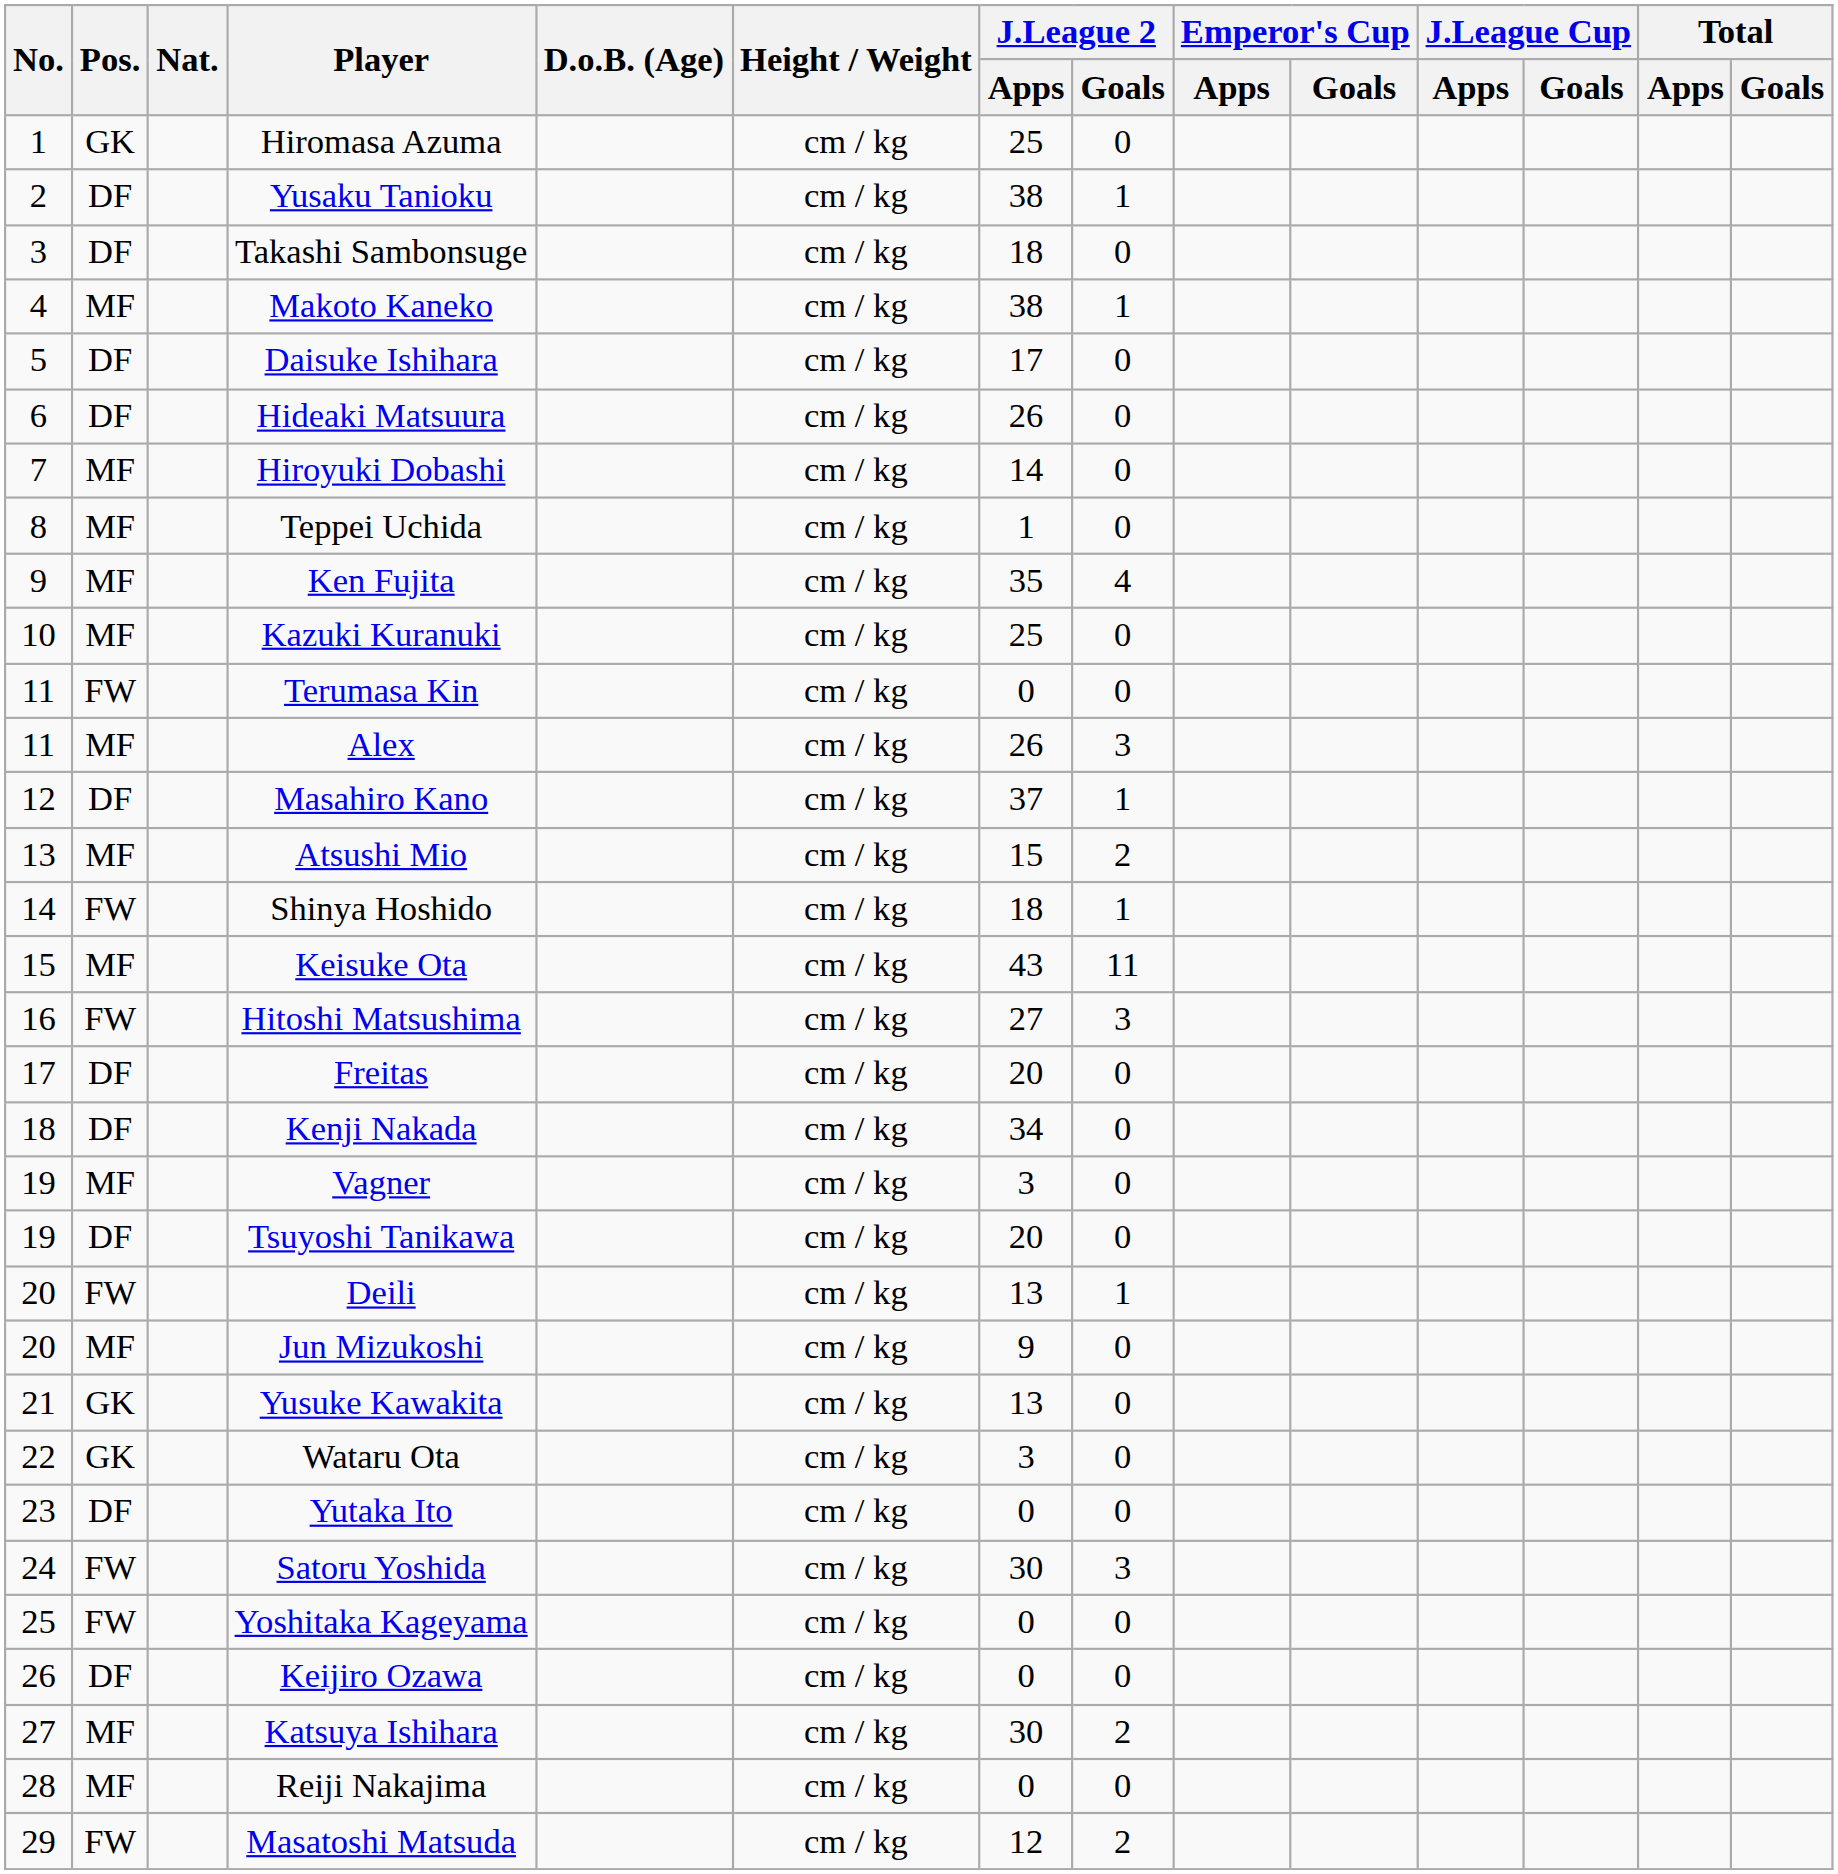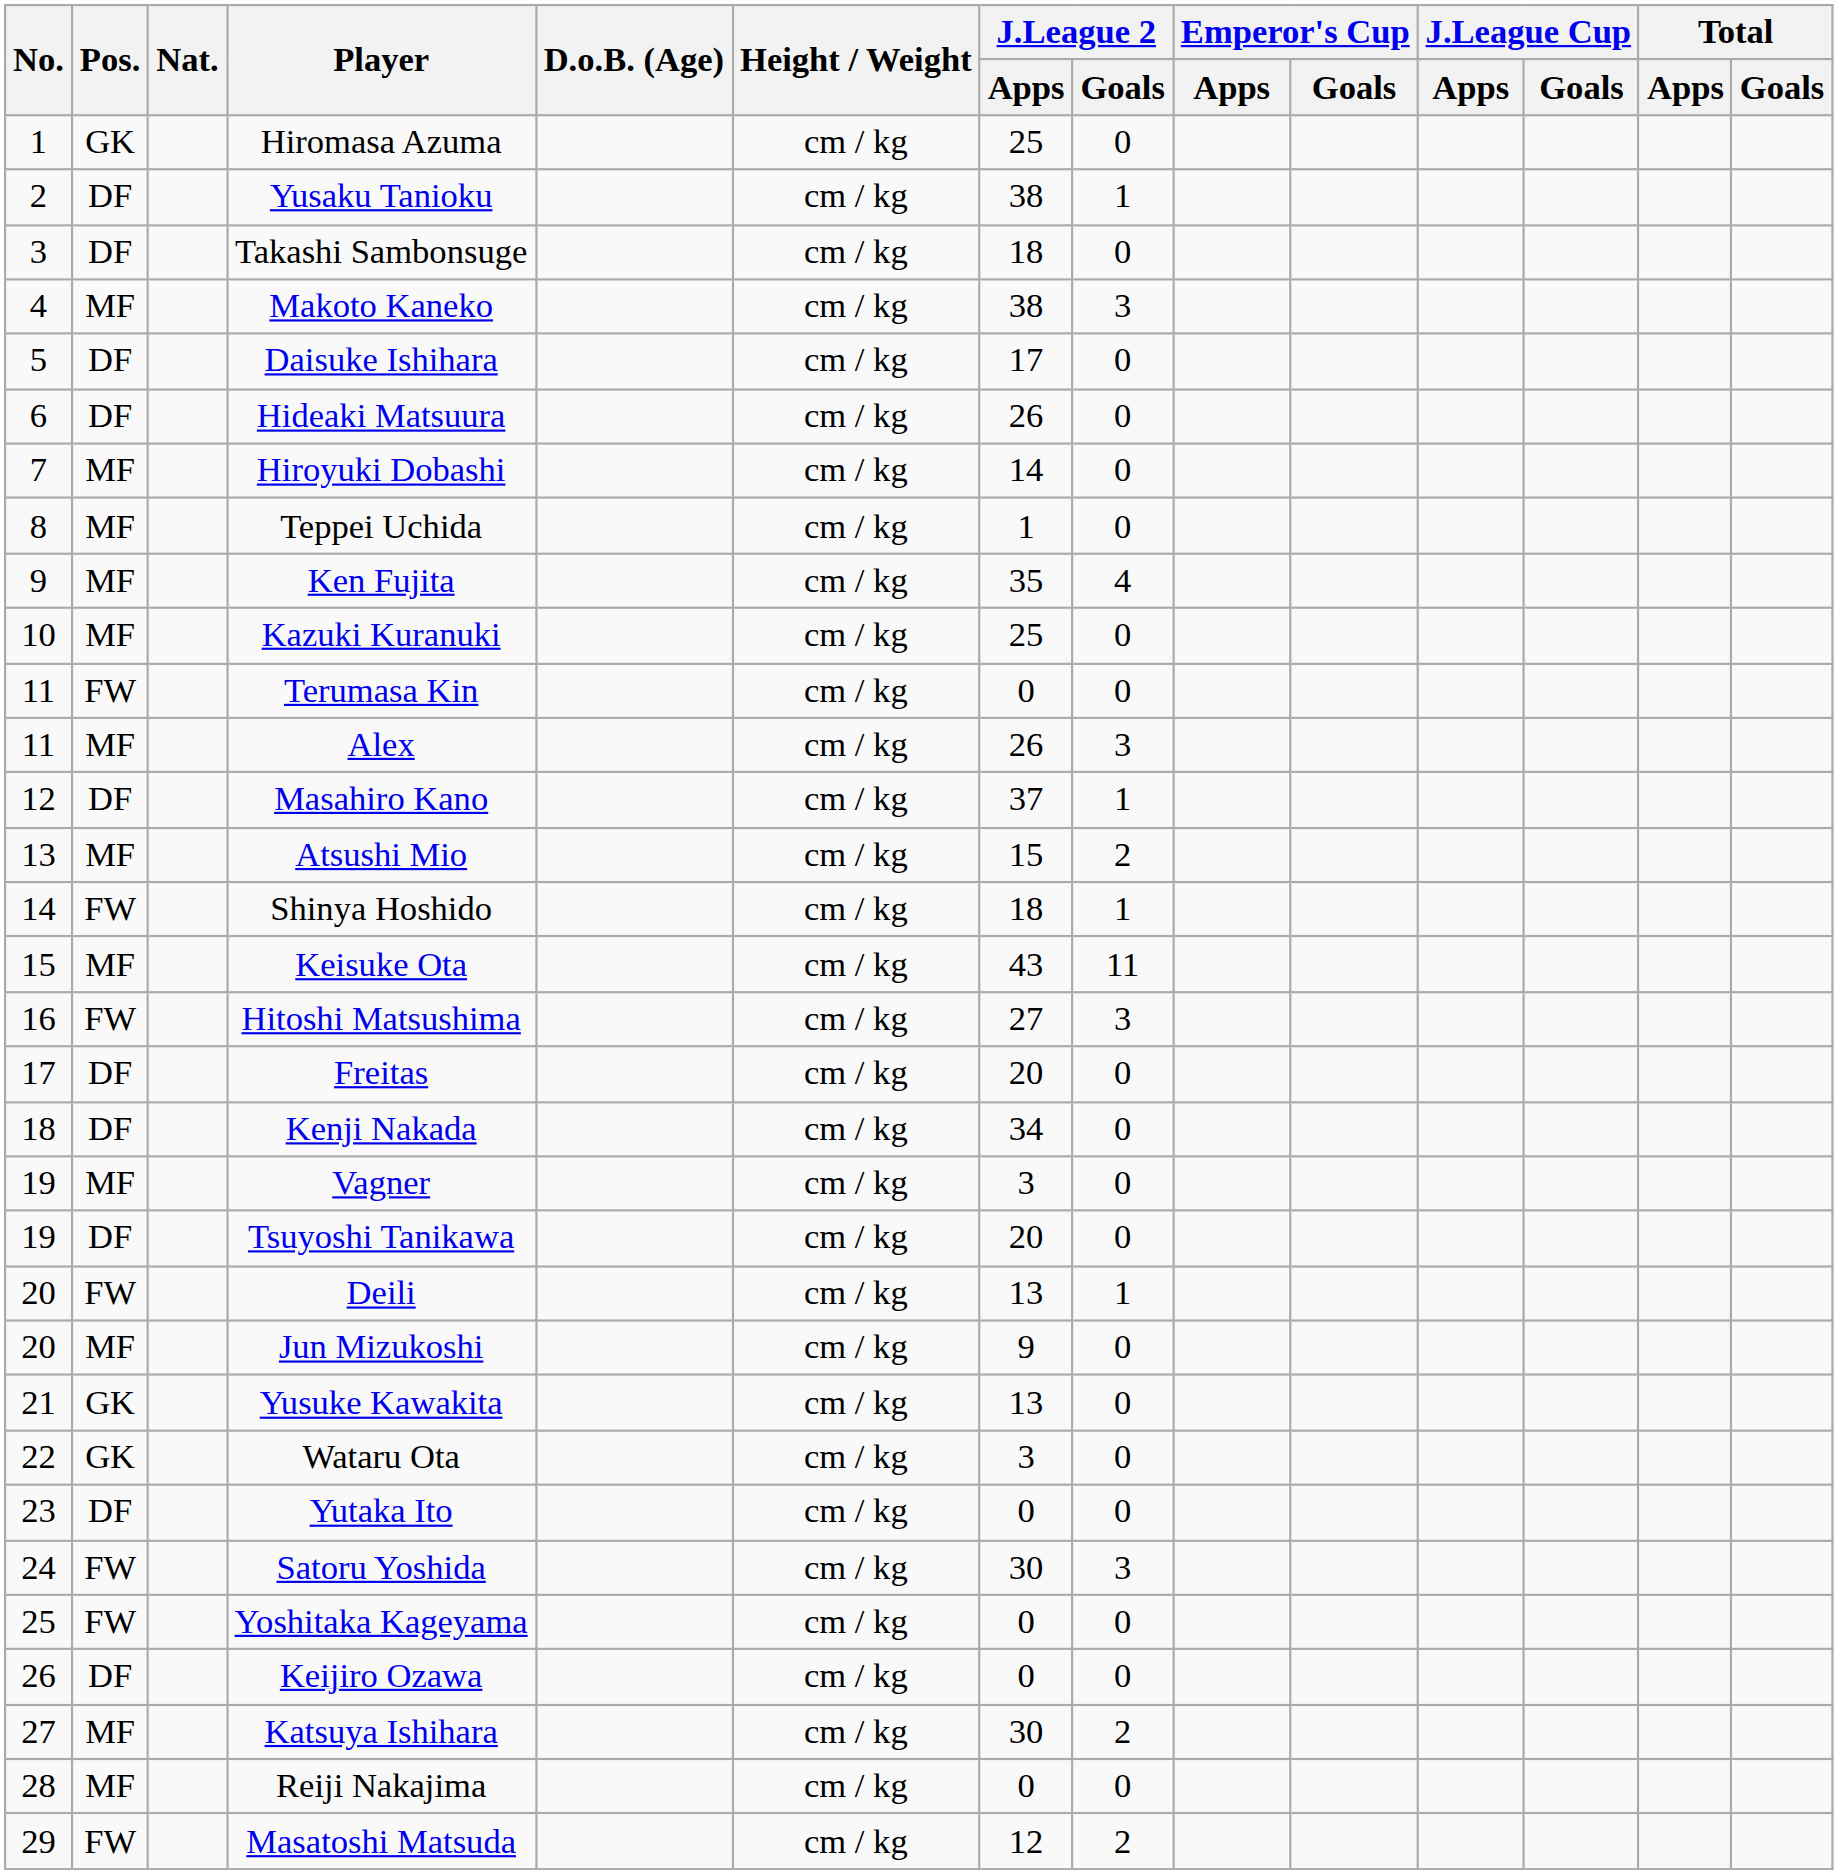Makoto Kaneko | J.League 2 / Goals: 1 -> 3
